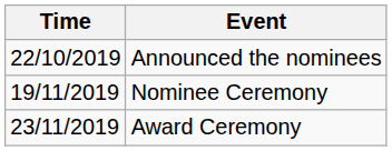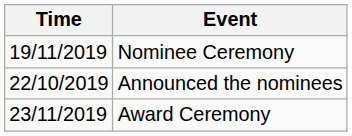rows swapped: Announced the nominees <-> Nominee Ceremony
